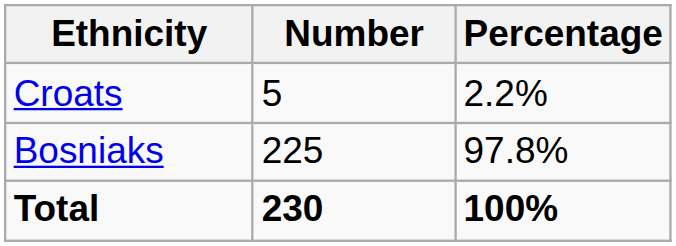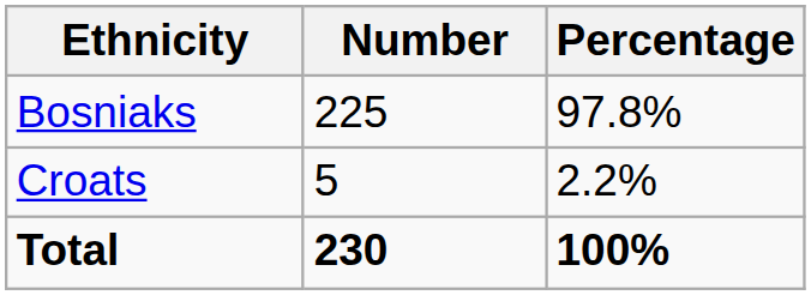rows swapped: Bosniaks <-> Croats
